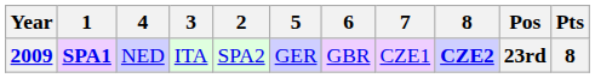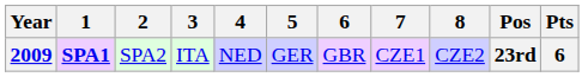columns swapped: 2 <-> 4
2009 | 8: bold -> normal
2009 | Pts: 8 -> 6
